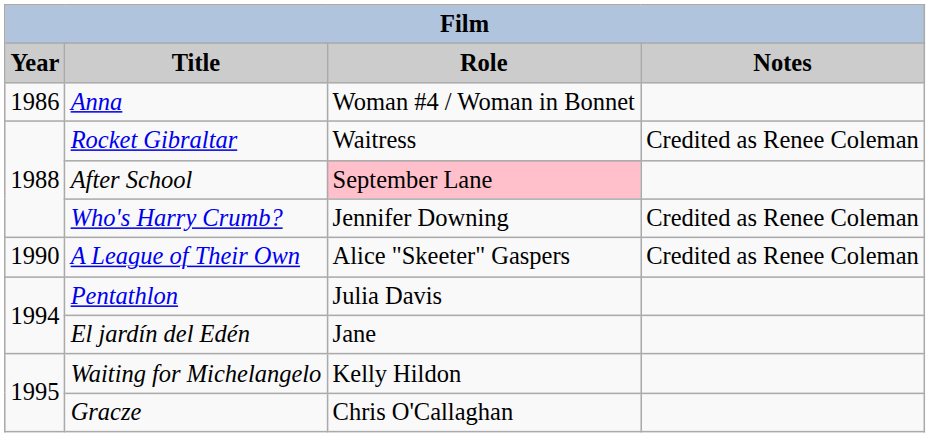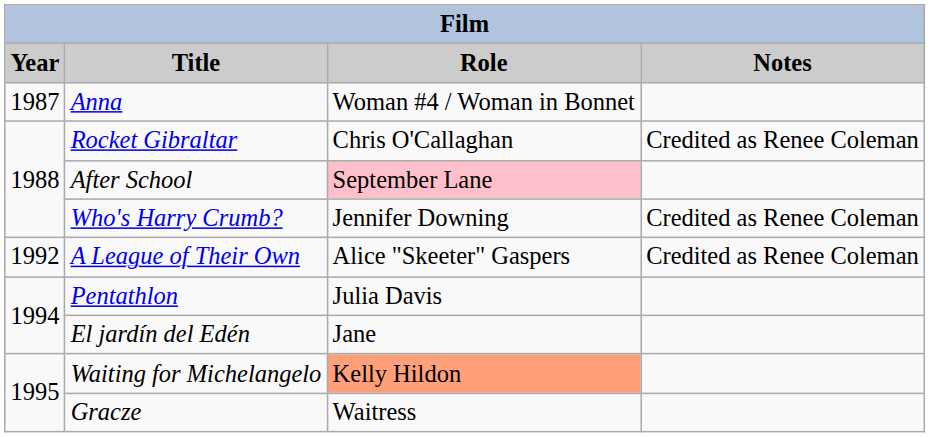Anna | Year: 1986 -> 1987
Rocket Gibraltar | Role: Waitress -> Chris O'Callaghan
A League of Their Own | Year: 1990 -> 1992
Waiting for Michelangelo | Role: no background -> lightsalmon background
Gracze | Role: Chris O'Callaghan -> Waitress
